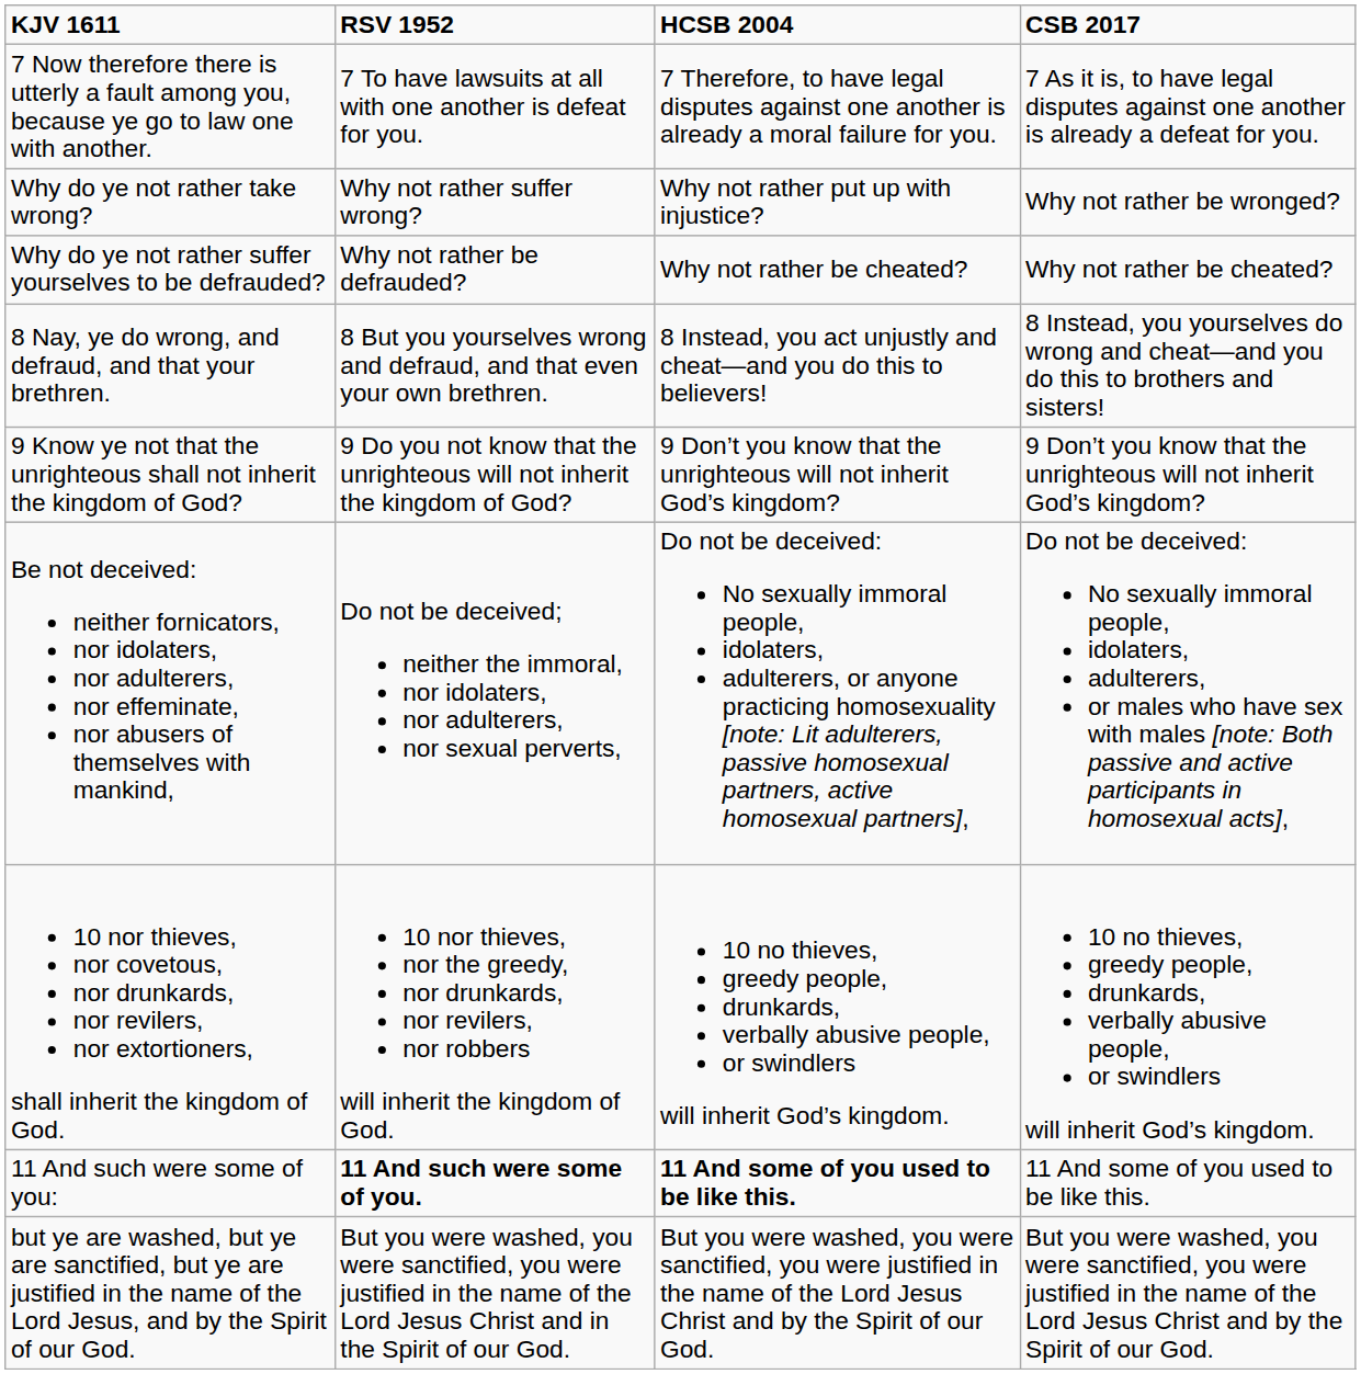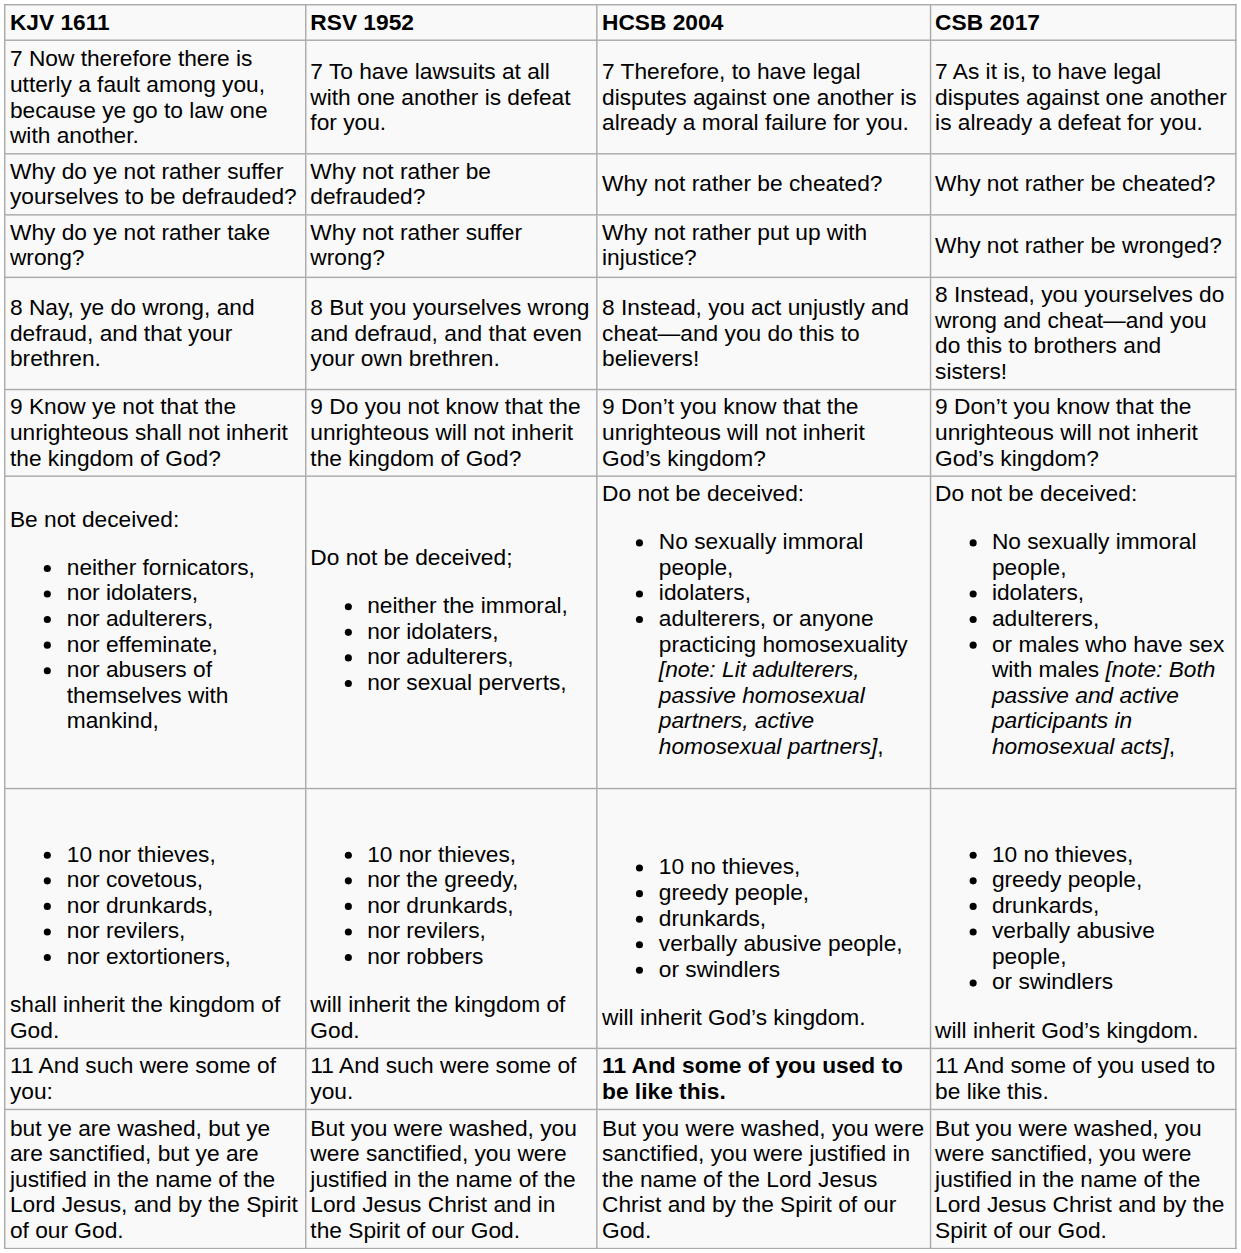rows swapped: Why do ye not rather take wrong? <-> Why do ye not rather suffer yourselves to be defrauded?
11 And such were some of you: | RSV 1952: bold -> normal
